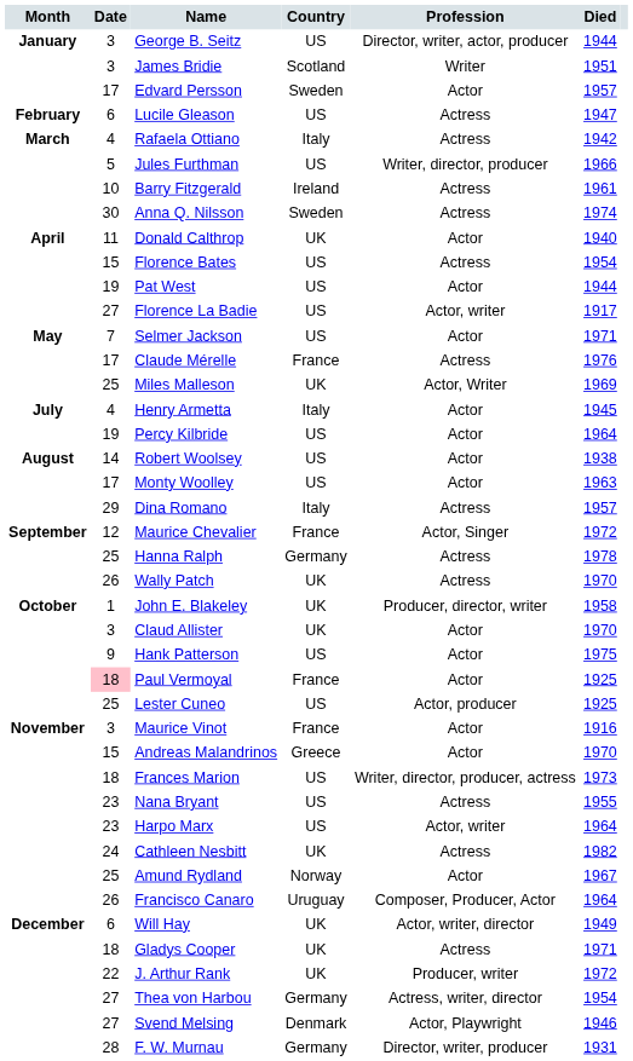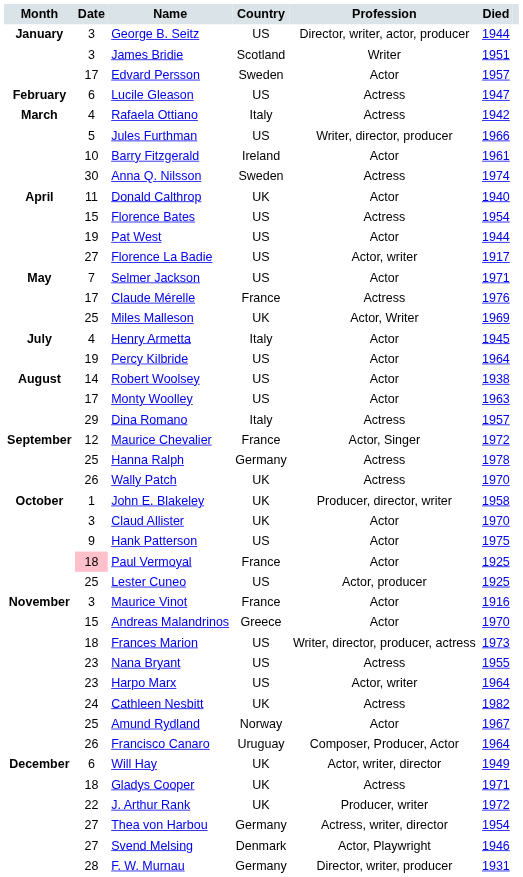Barry Fitzgerald | Profession: Actress -> Actor
